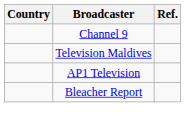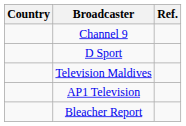+ row: D Sport
